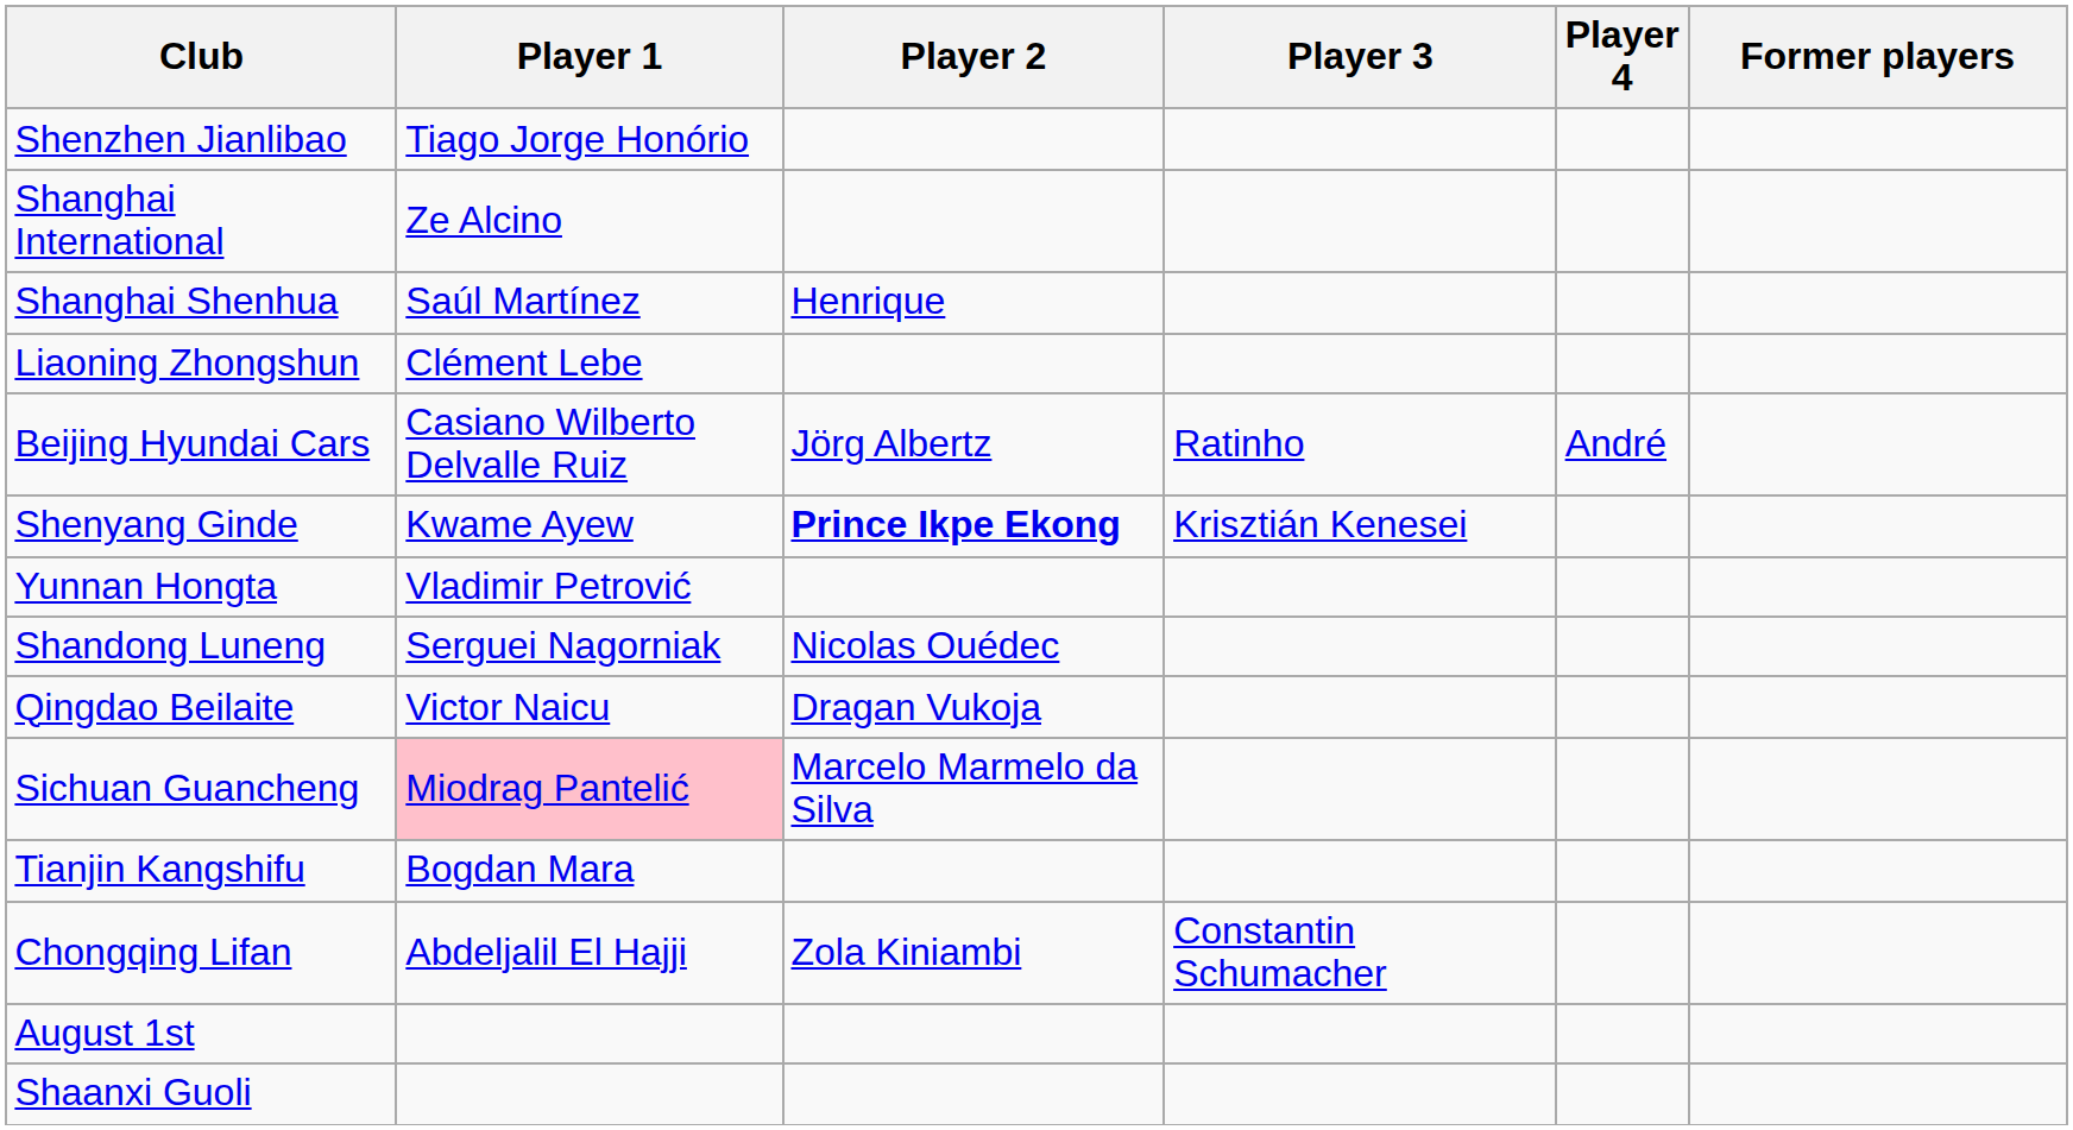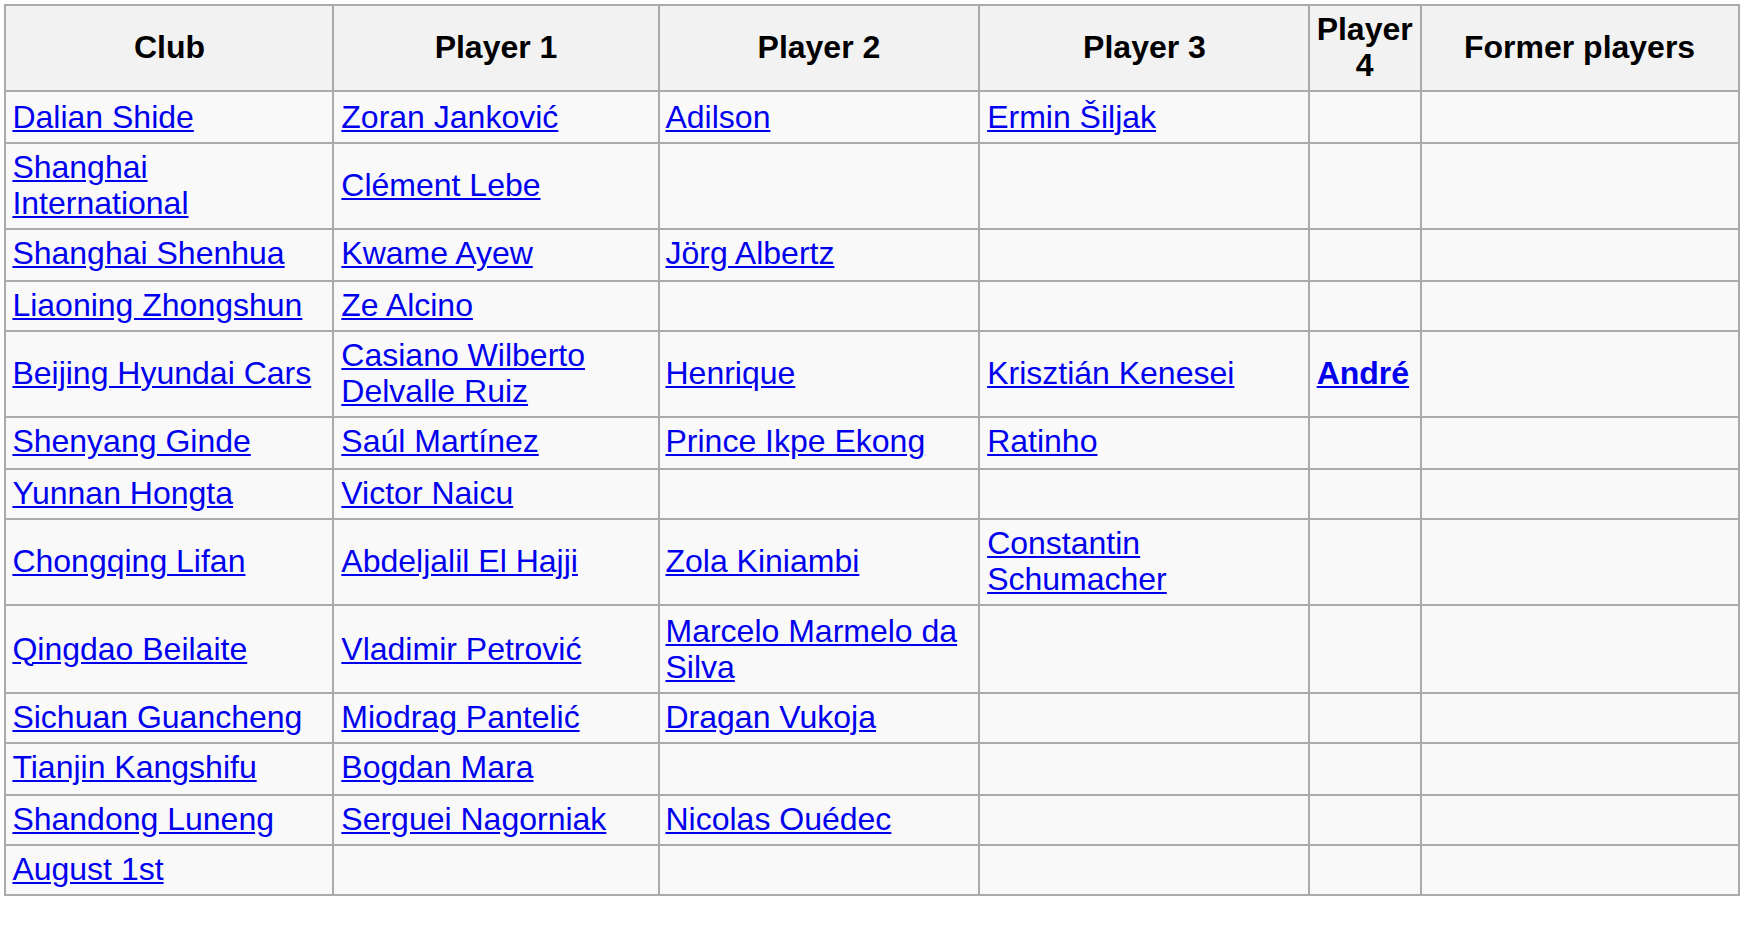+ row: Dalian Shide | Zoran Janković | Adilson | Ermin Šiljak
- row: Shenzhen Jianlibao | Tiago Jorge Honório
Shanghai International | Player 1: Ze Alcino -> Clément Lebe
Shanghai Shenhua | Player 1: Saúl Martínez -> Kwame Ayew
Shanghai Shenhua | Player 2: Henrique -> Jörg Albertz
Liaoning Zhongshun | Player 1: Clément Lebe -> Ze Alcino
Beijing Hyundai Cars | Player 2: Jörg Albertz -> Henrique
Beijing Hyundai Cars | Player 3: Ratinho -> Krisztián Kenesei
Beijing Hyundai Cars | Player 4: normal -> bold
Shenyang Ginde | Player 1: Kwame Ayew -> Saúl Martínez
Shenyang Ginde | Player 2: bold -> normal
Shenyang Ginde | Player 3: Krisztián Kenesei -> Ratinho
Yunnan Hongta | Player 1: Vladimir Petrović -> Victor Naicu
rows swapped: Shandong Luneng <-> Chongqing Lifan
Qingdao Beilaite | Player 1: Victor Naicu -> Vladimir Petrović
Qingdao Beilaite | Player 2: Dragan Vukoja -> Marcelo Marmelo da Silva
Sichuan Guancheng | Player 1: pink background -> no background
Sichuan Guancheng | Player 2: Marcelo Marmelo da Silva -> Dragan Vukoja
- row: Shaanxi Guoli
